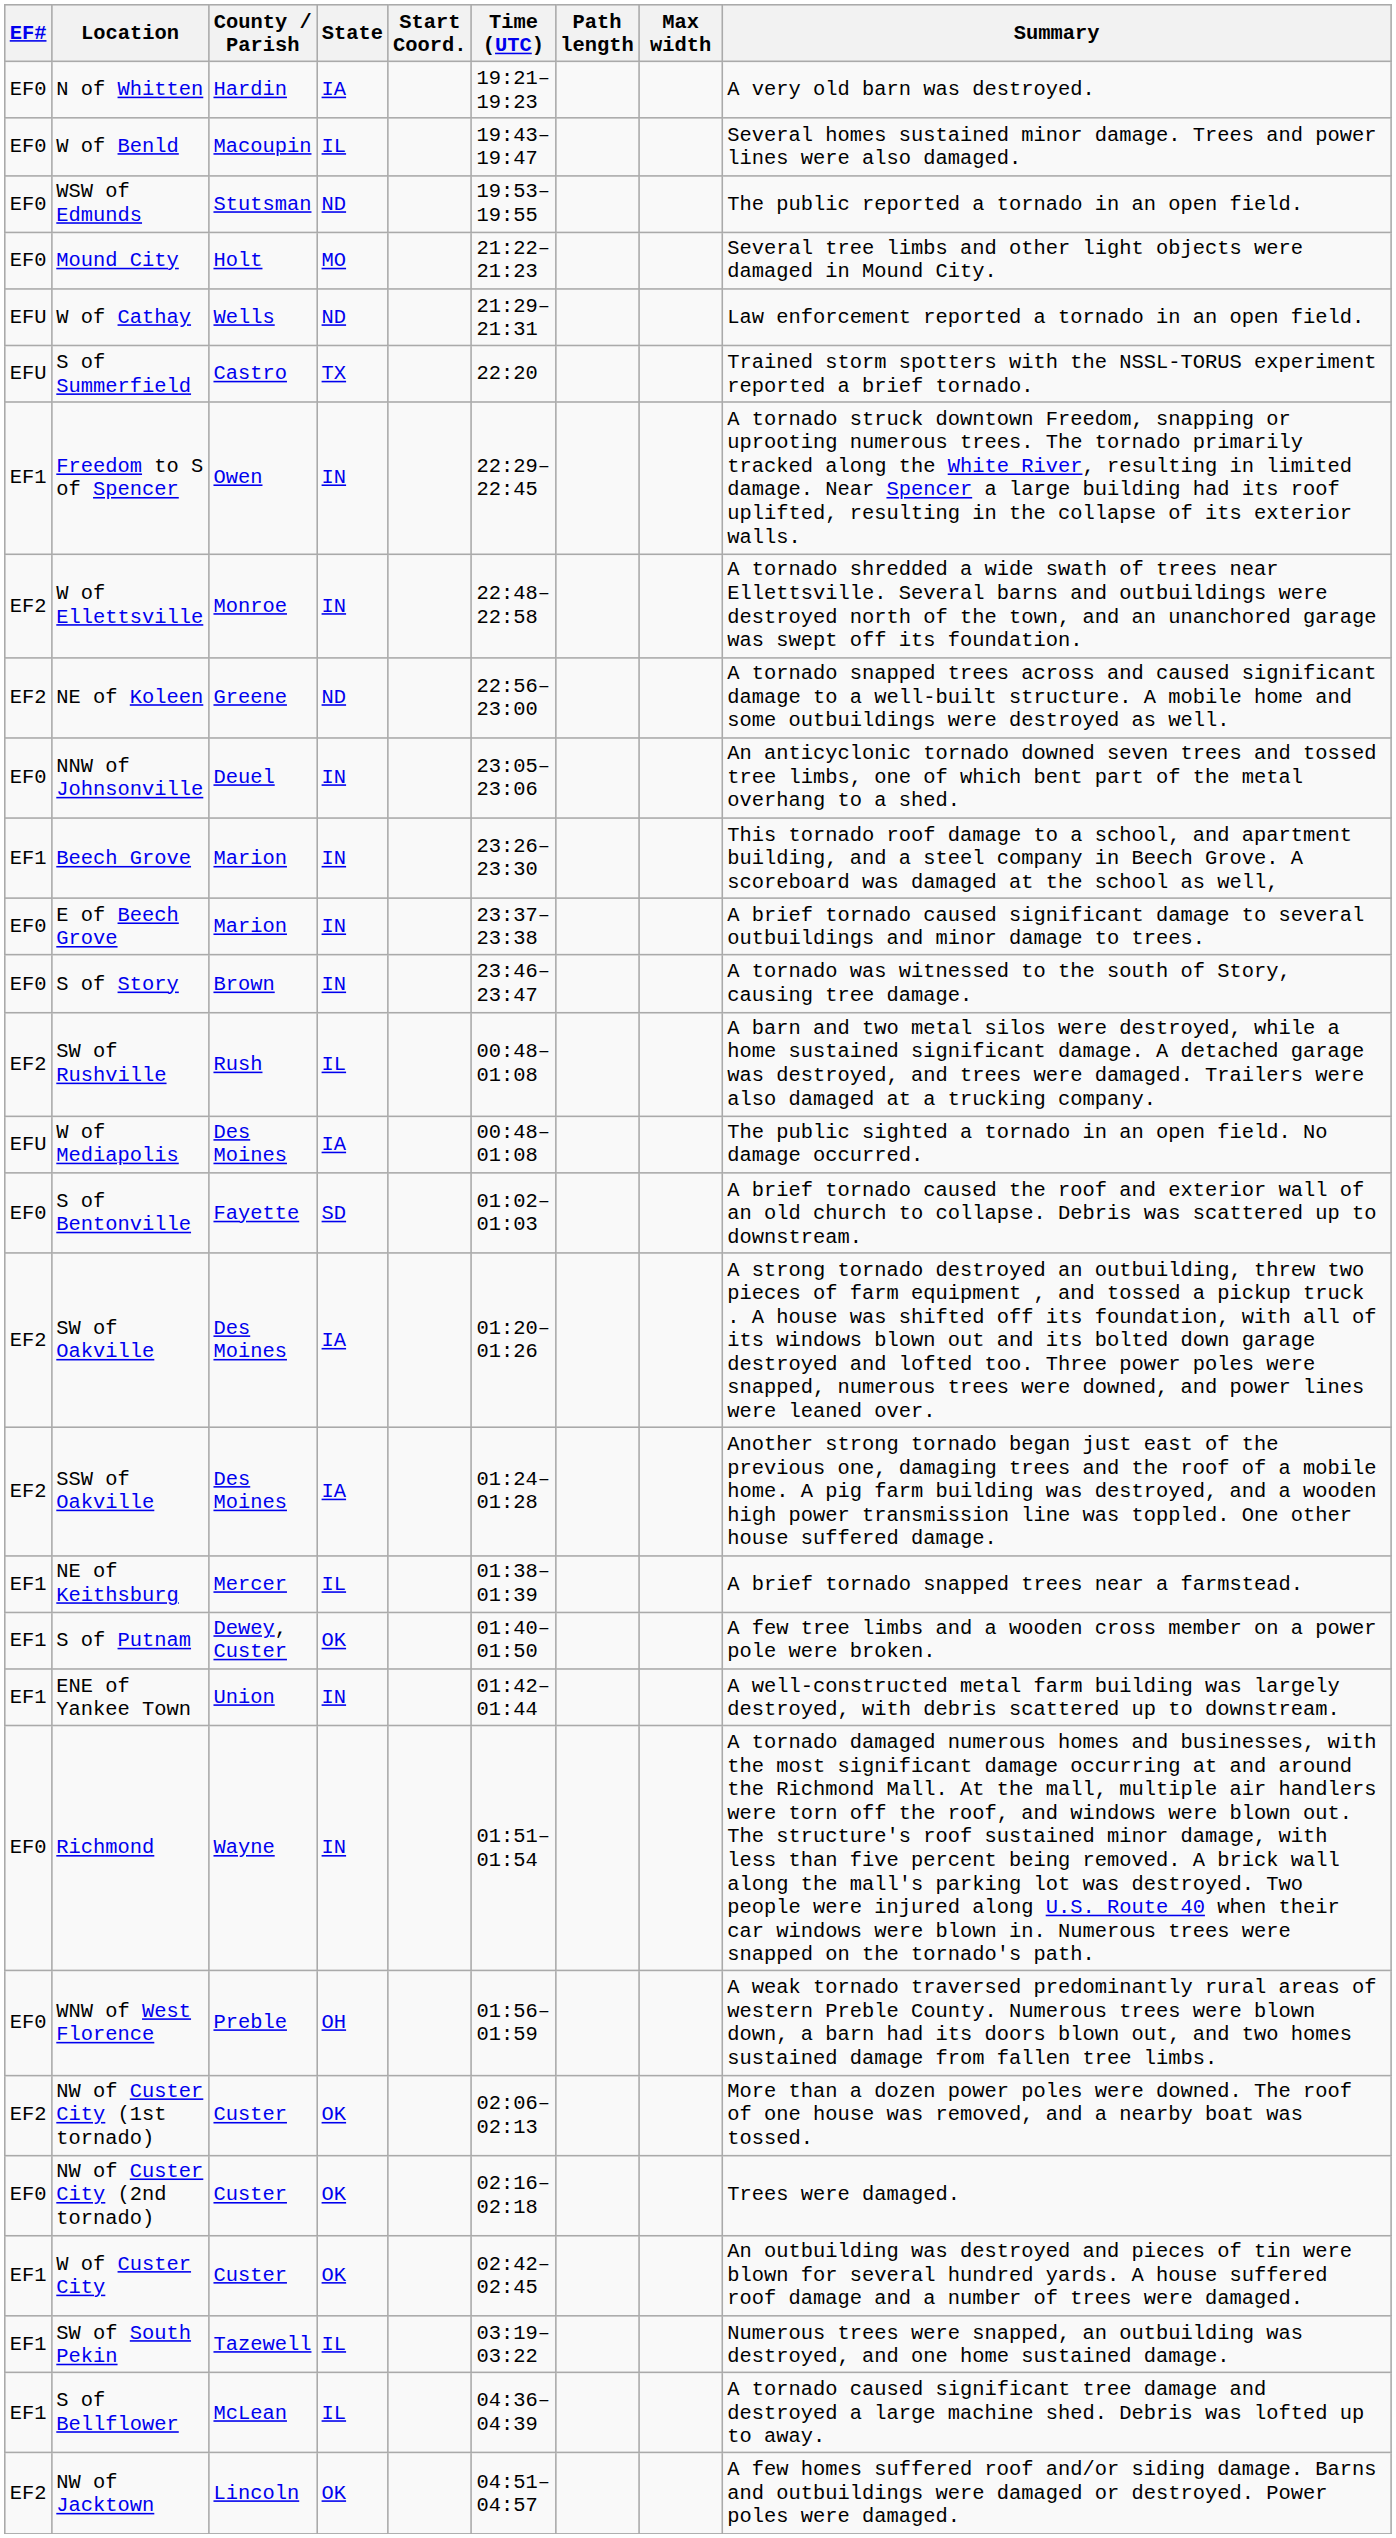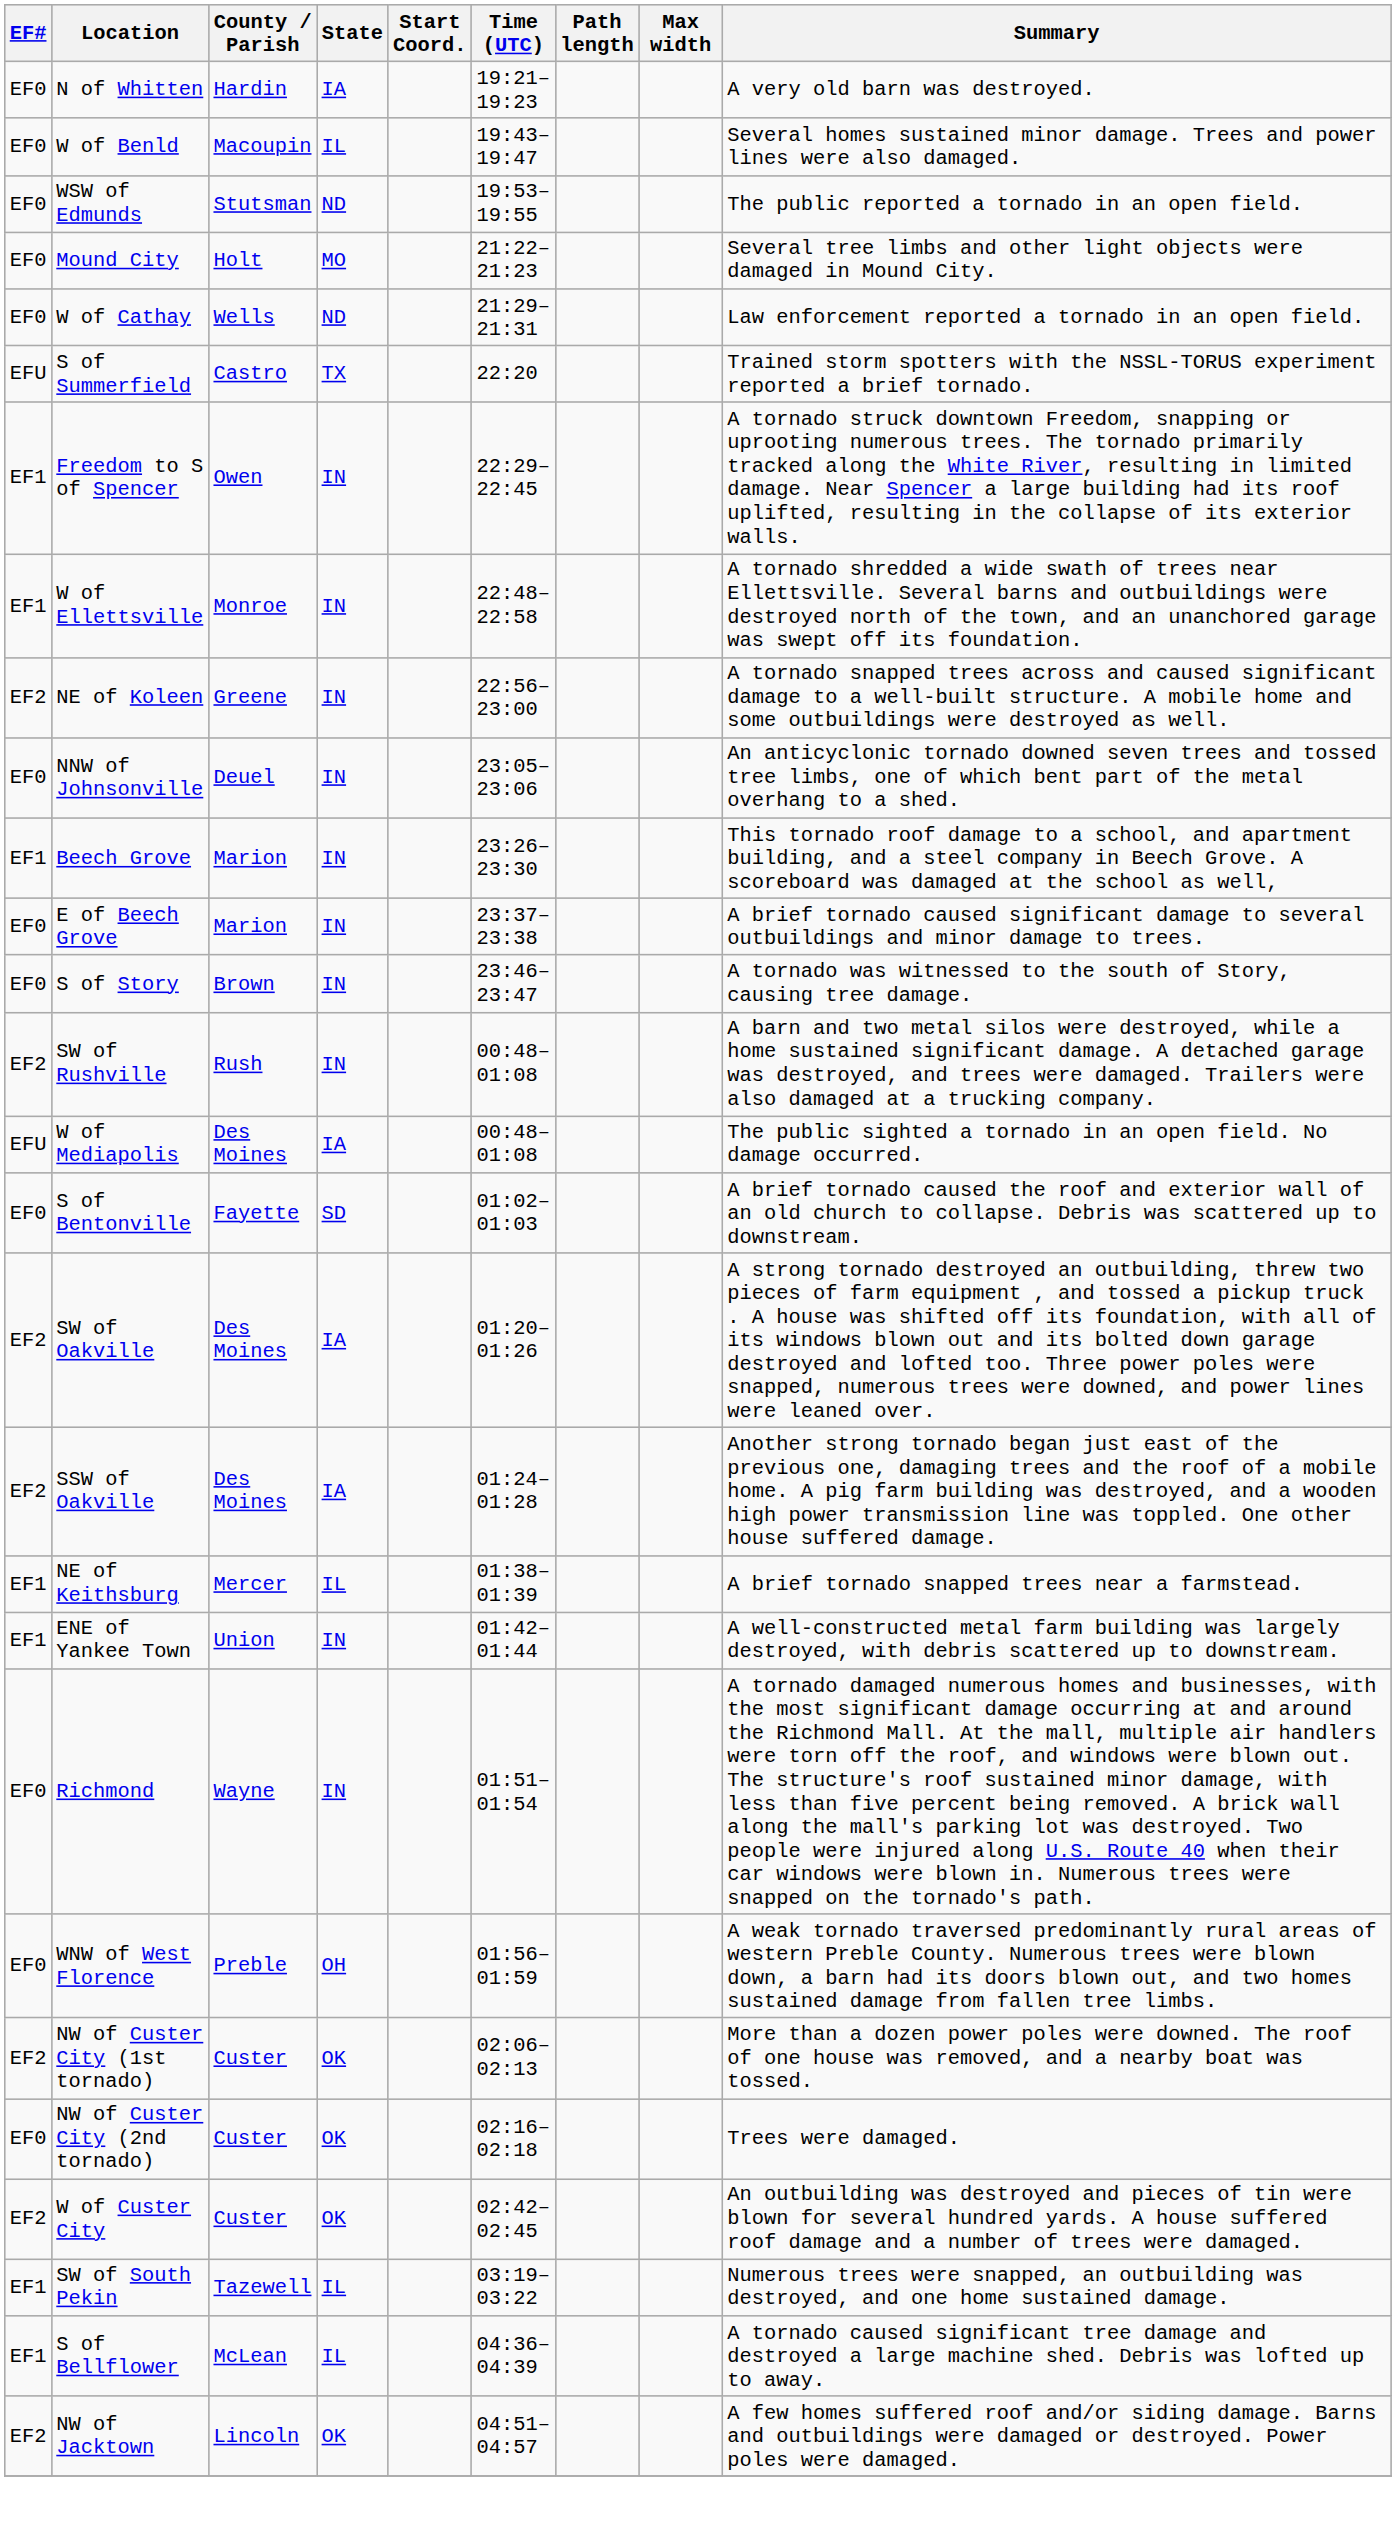W of Cathay | EF#: EFU -> EF0
W of Ellettsville | EF#: EF2 -> EF1
NE of Koleen | State: ND -> IN
SW of Rushville | State: IL -> IN
- row: EF1 | S of Putnam | Dewey, Custer | OK | 01:40–01:50 | A few tree limbs and a wooden cross member on a power pole were broken.
W of Custer City | EF#: EF1 -> EF2
